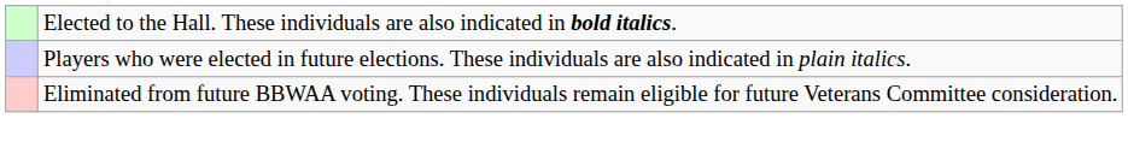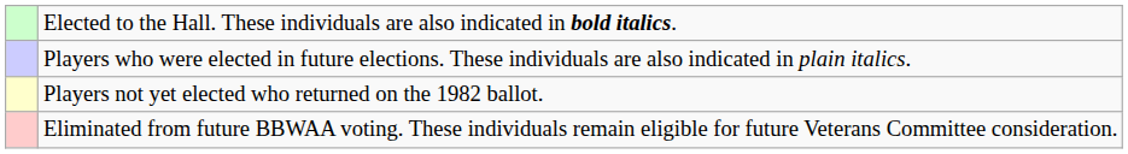+ row: Players not yet elected who returned on the 1982 ballot.
